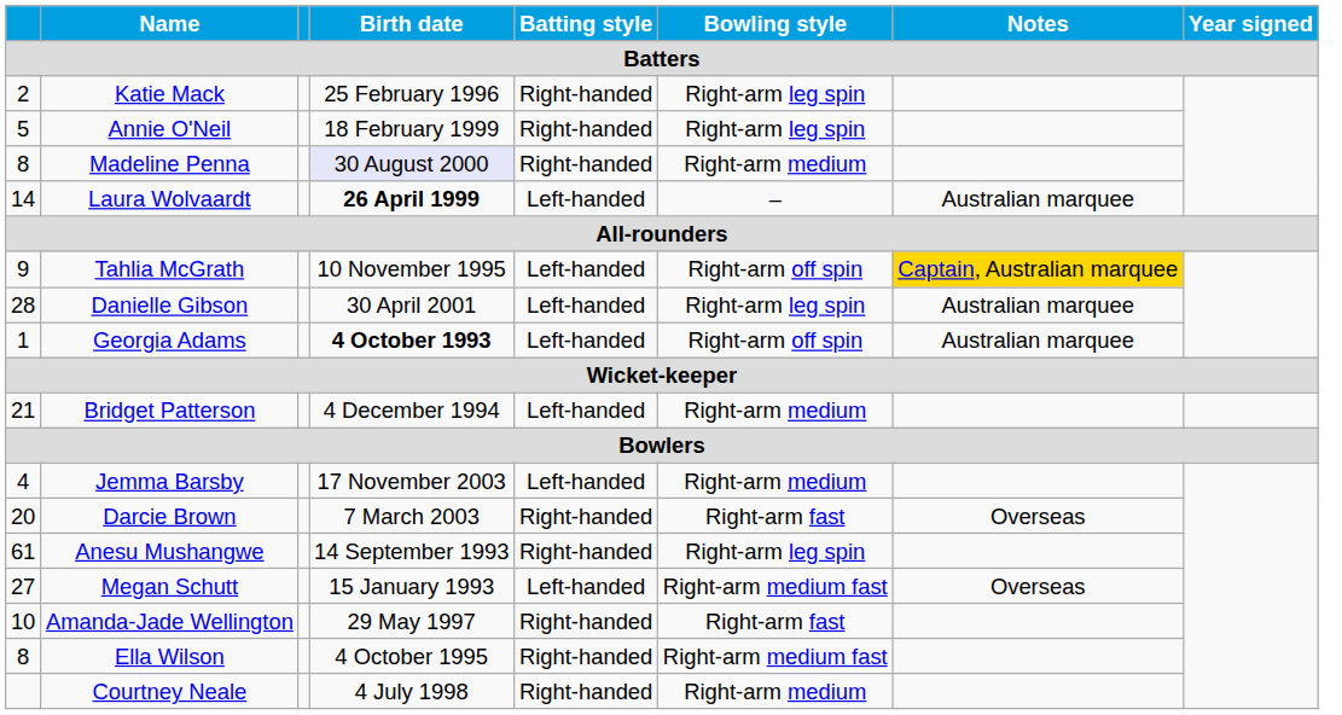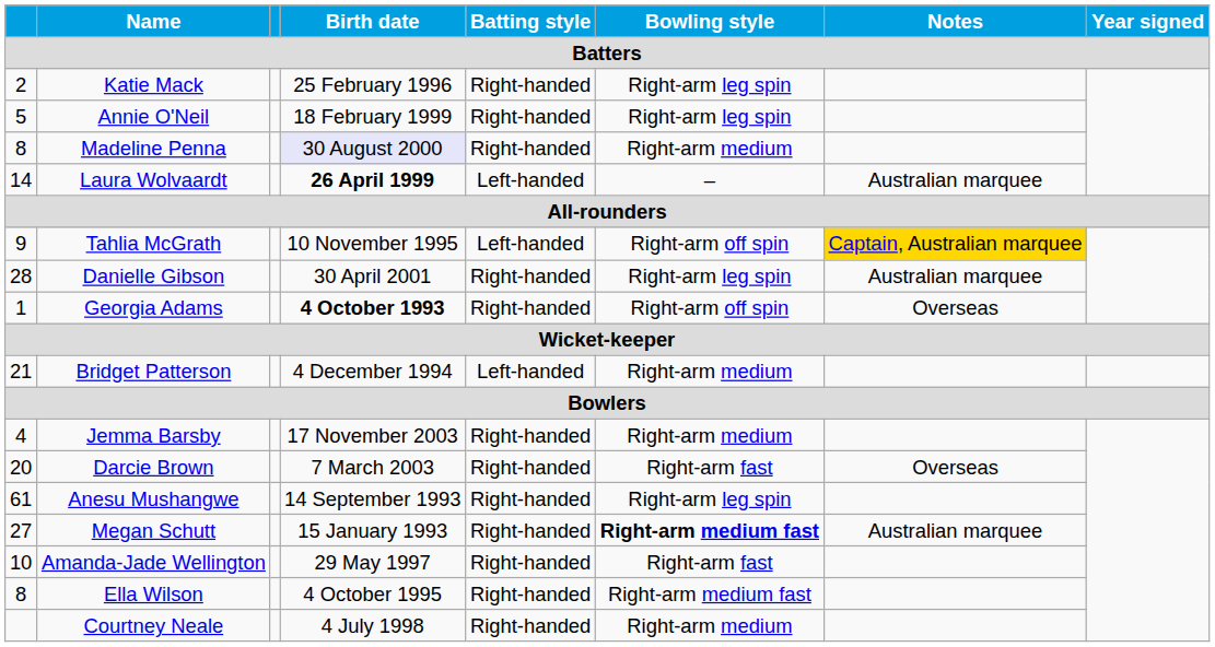Danielle Gibson | Batting style: Left-handed -> Right-handed
Georgia Adams | Batting style: Left-handed -> Right-handed
Georgia Adams | Notes: Australian marquee -> Overseas
Jemma Barsby | Batting style: Left-handed -> Right-handed
Megan Schutt | Batting style: Left-handed -> Right-handed
Megan Schutt | Bowling style: normal -> bold
Megan Schutt | Notes: Overseas -> Australian marquee
